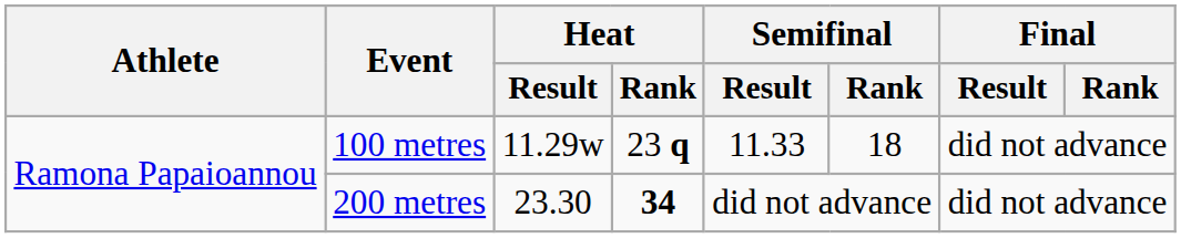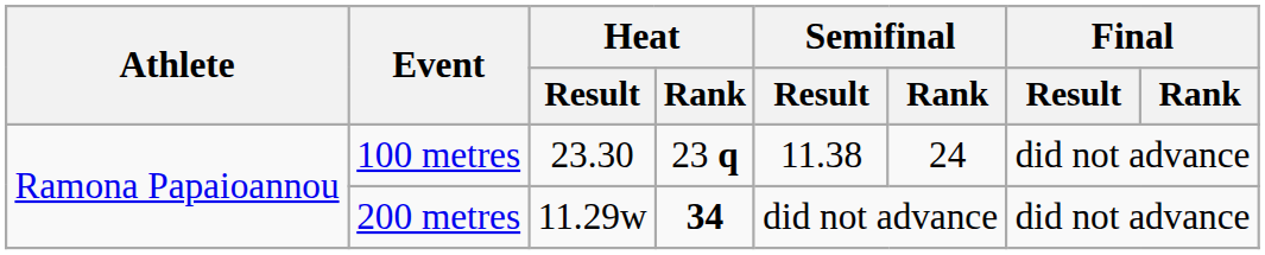100 metres | Heat / Result: 11.29w -> 23.30
100 metres | Semifinal / Result: 11.33 -> 11.38
100 metres | Semifinal / Rank: 18 -> 24
200 metres | Heat / Result: 23.30 -> 11.29w
